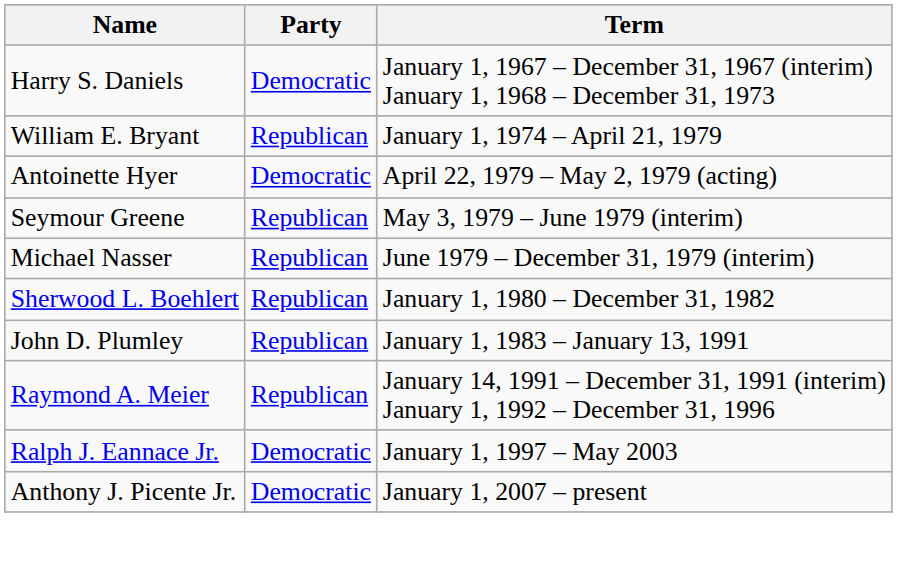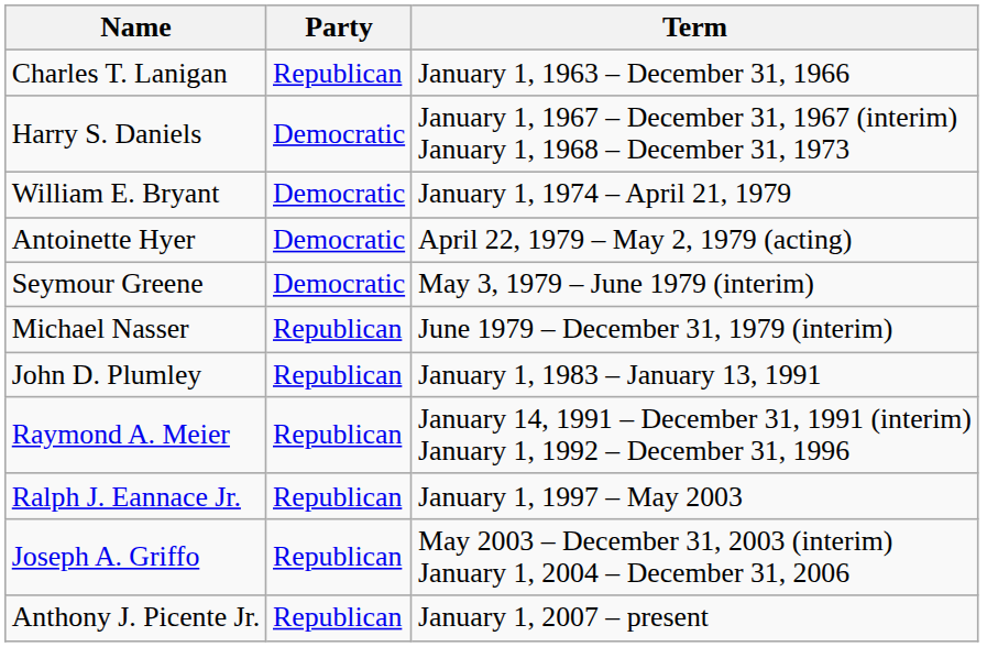+ row: Charles T. Lanigan | Republican | January 1, 1963 – December 31, 1966
William E. Bryant | Party: Republican -> Democratic
Seymour Greene | Party: Republican -> Democratic
- row: Sherwood L. Boehlert | Republican | January 1, 1980 – December 31, 1982
Ralph J. Eannace Jr. | Party: Democratic -> Republican
+ row: Joseph A. Griffo | Republican | May 2003 – December 31, 2003 (interim) January 1, 2004 – December 31, 2006
Anthony J. Picente Jr. | Party: Democratic -> Republican
